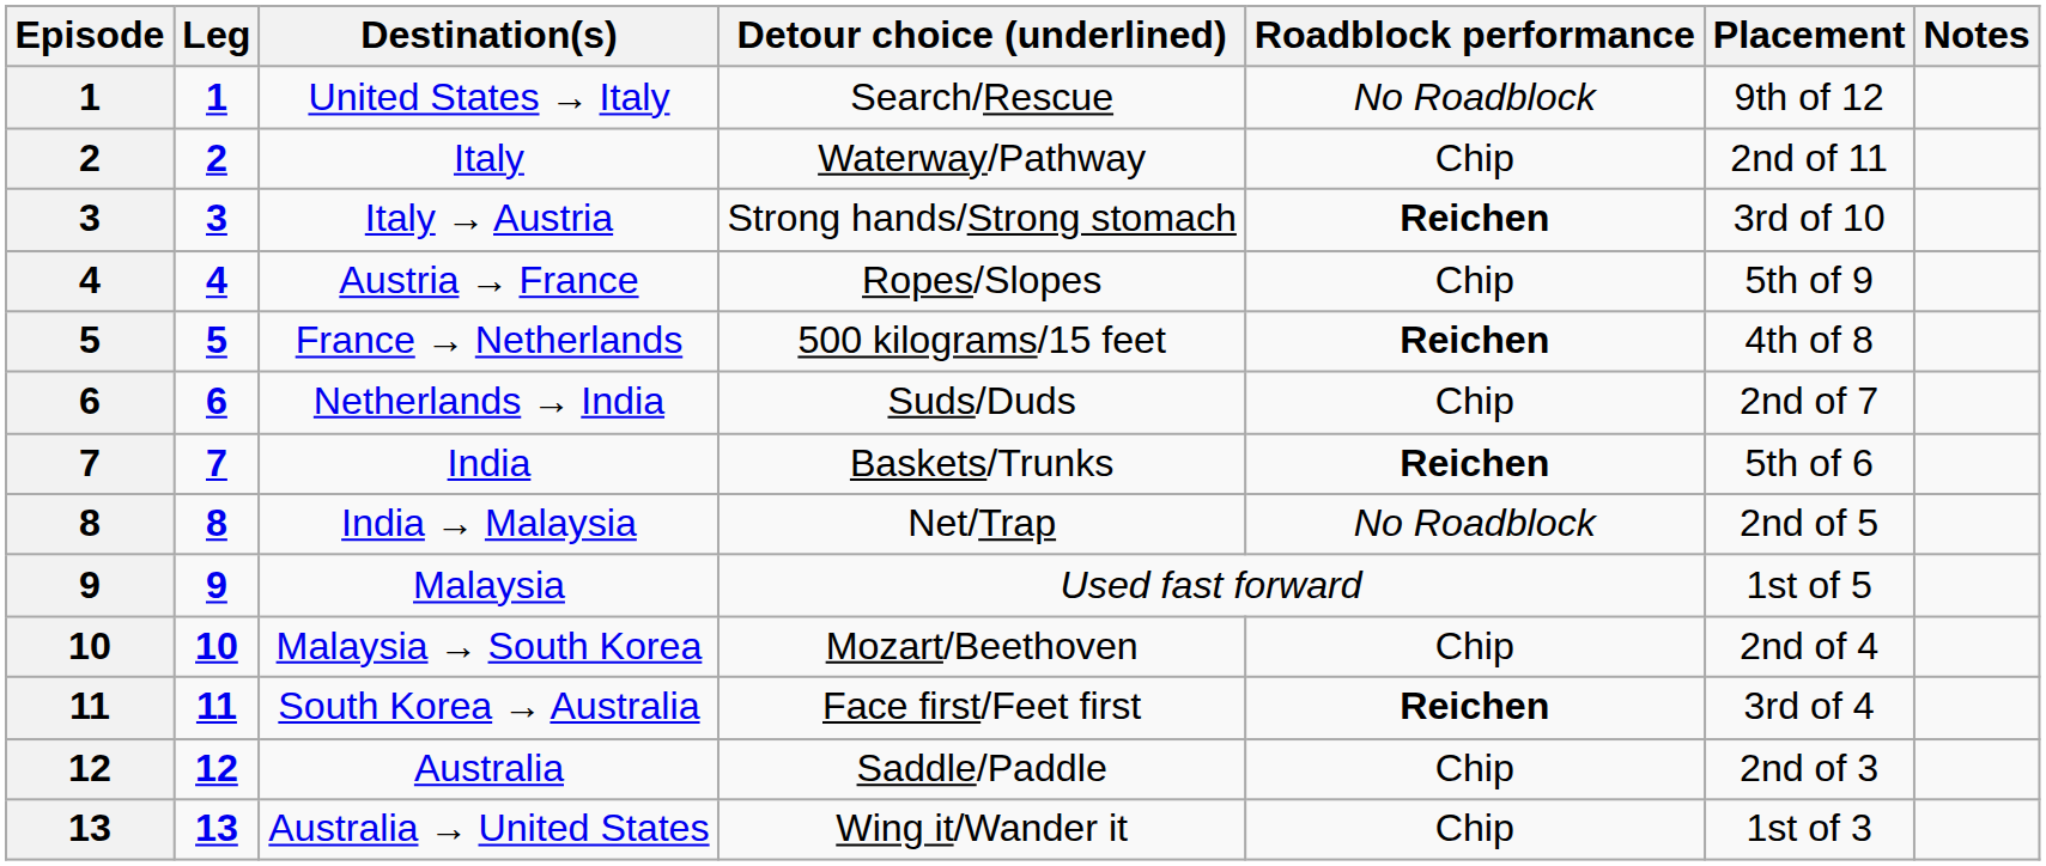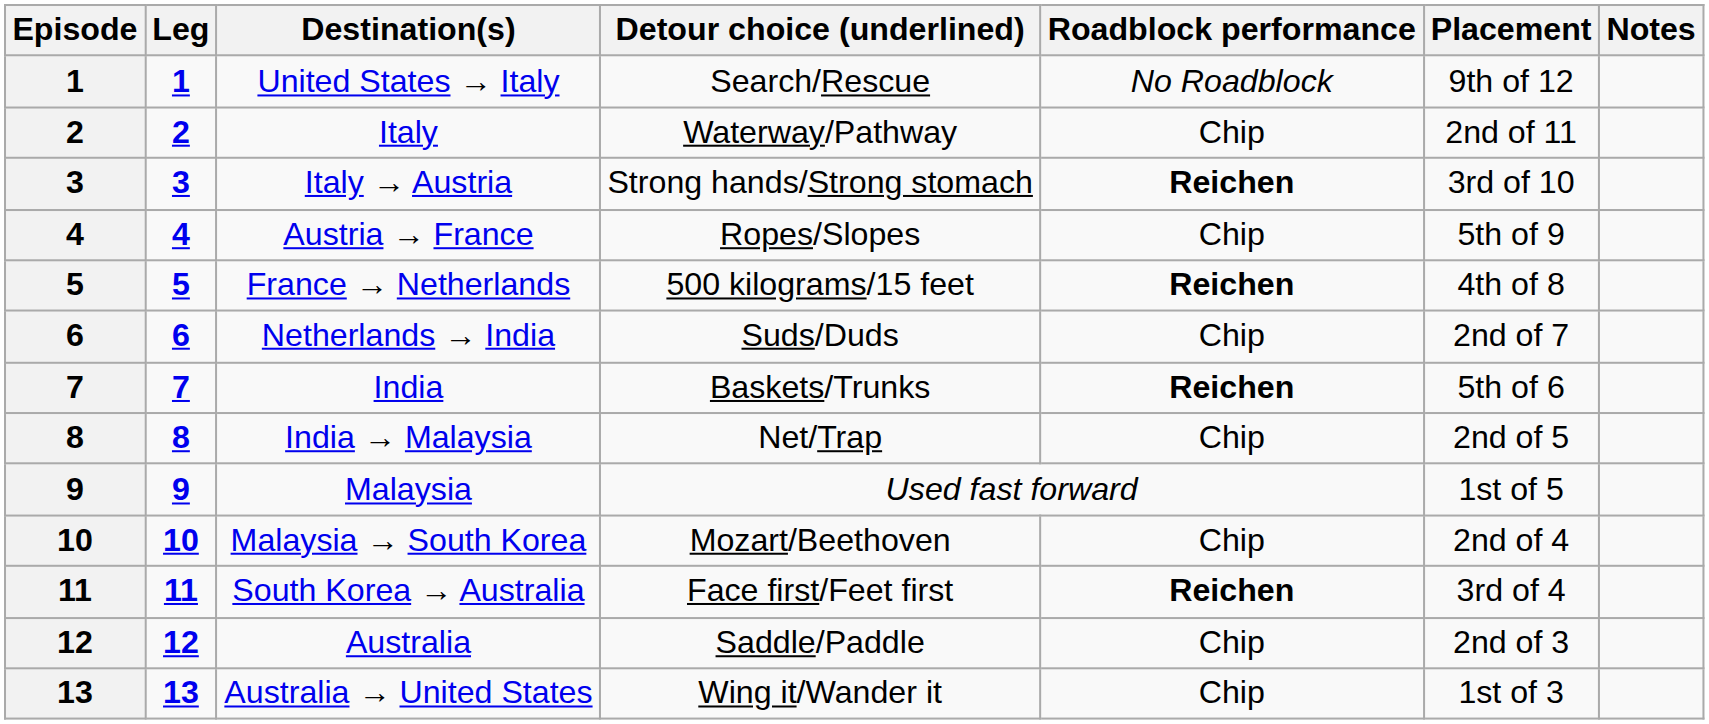India → Malaysia | Roadblock performance: No Roadblock -> Chip
